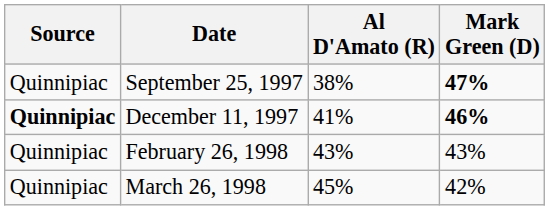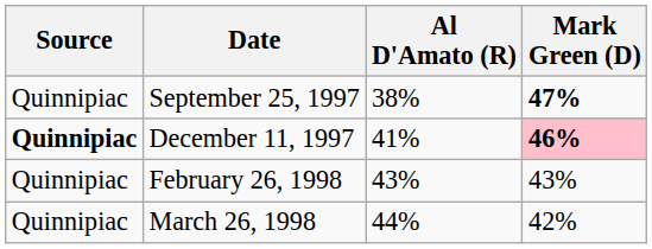December 11, 1997 | Mark Green (D): no background -> pink background
March 26, 1998 | Al D'Amato (R): 45% -> 44%
